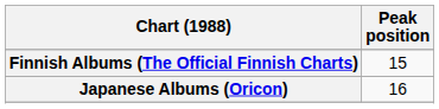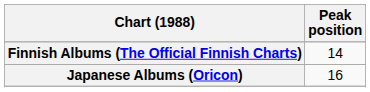Finnish Albums (The Official Finnish Charts) | Peak position: 15 -> 14
